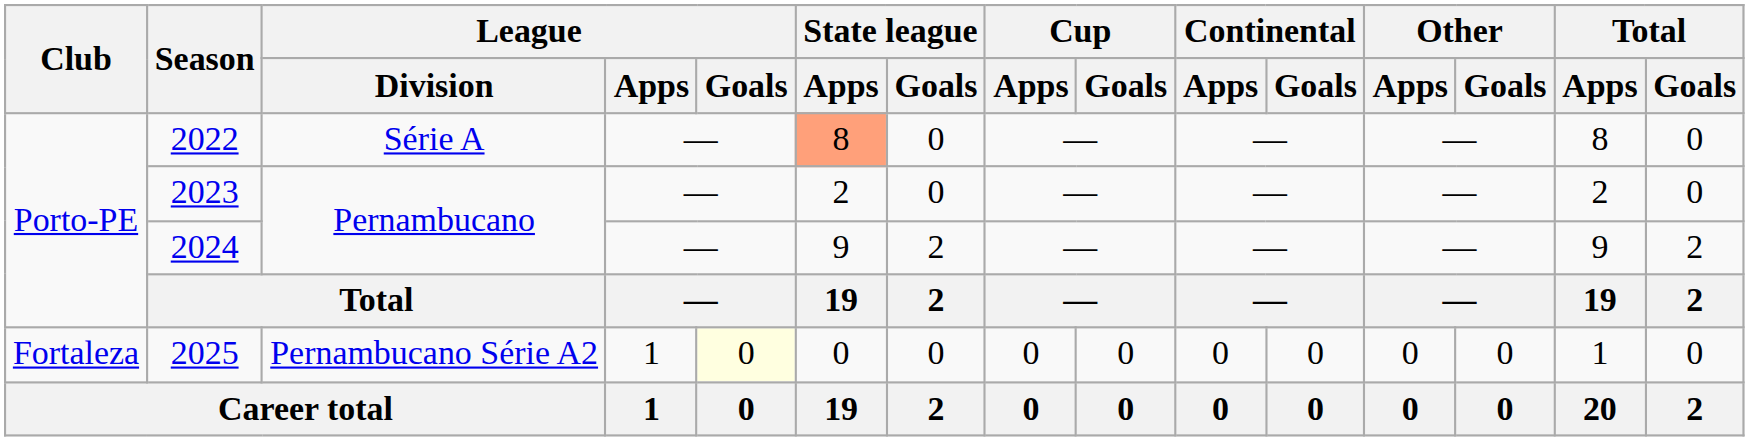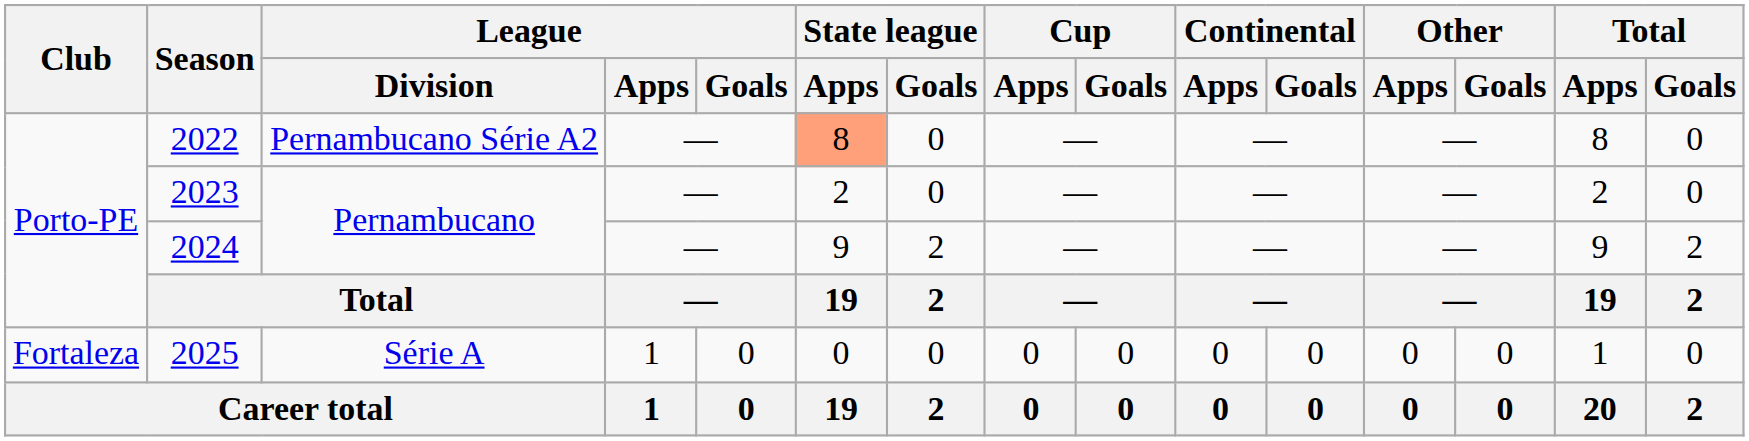2022 | League / Division: Série A -> Pernambucano Série A2
2025 | League / Division: Pernambucano Série A2 -> Série A
2025 | League / Goals: lightyellow background -> no background
